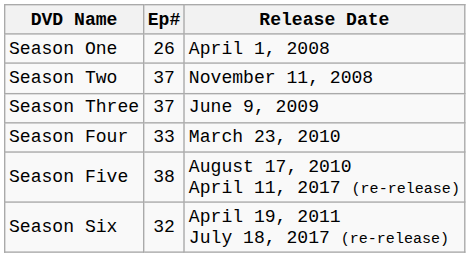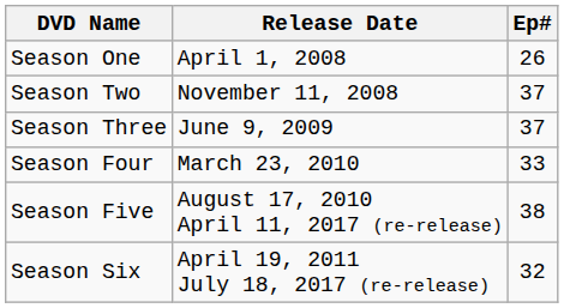columns swapped: Ep# <-> Release Date
